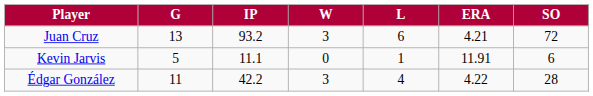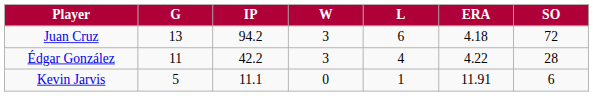Juan Cruz | IP: 93.2 -> 94.2
Juan Cruz | ERA: 4.21 -> 4.18
rows swapped: Édgar González <-> Kevin Jarvis
